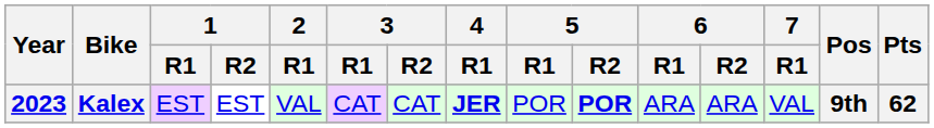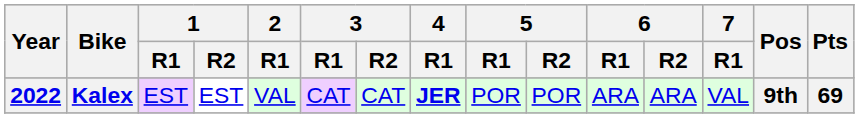Kalex | Year: 2023 -> 2022
Kalex | 5 / R2: bold -> normal
Kalex | Pts: 62 -> 69
